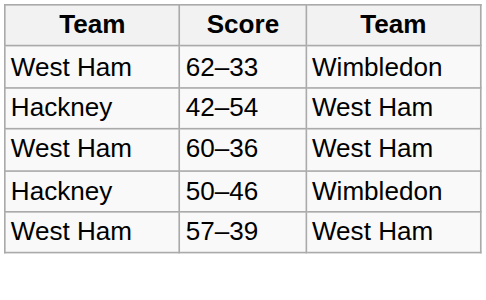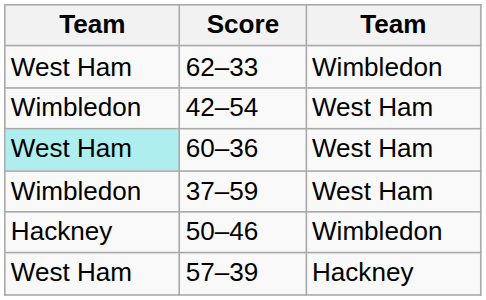42–54 | column 1: Hackney -> Wimbledon
60–36 | column 1: no background -> paleturquoise background
+ row: Wimbledon | 37–59 | West Ham
57–39 | column 3: West Ham -> Hackney
